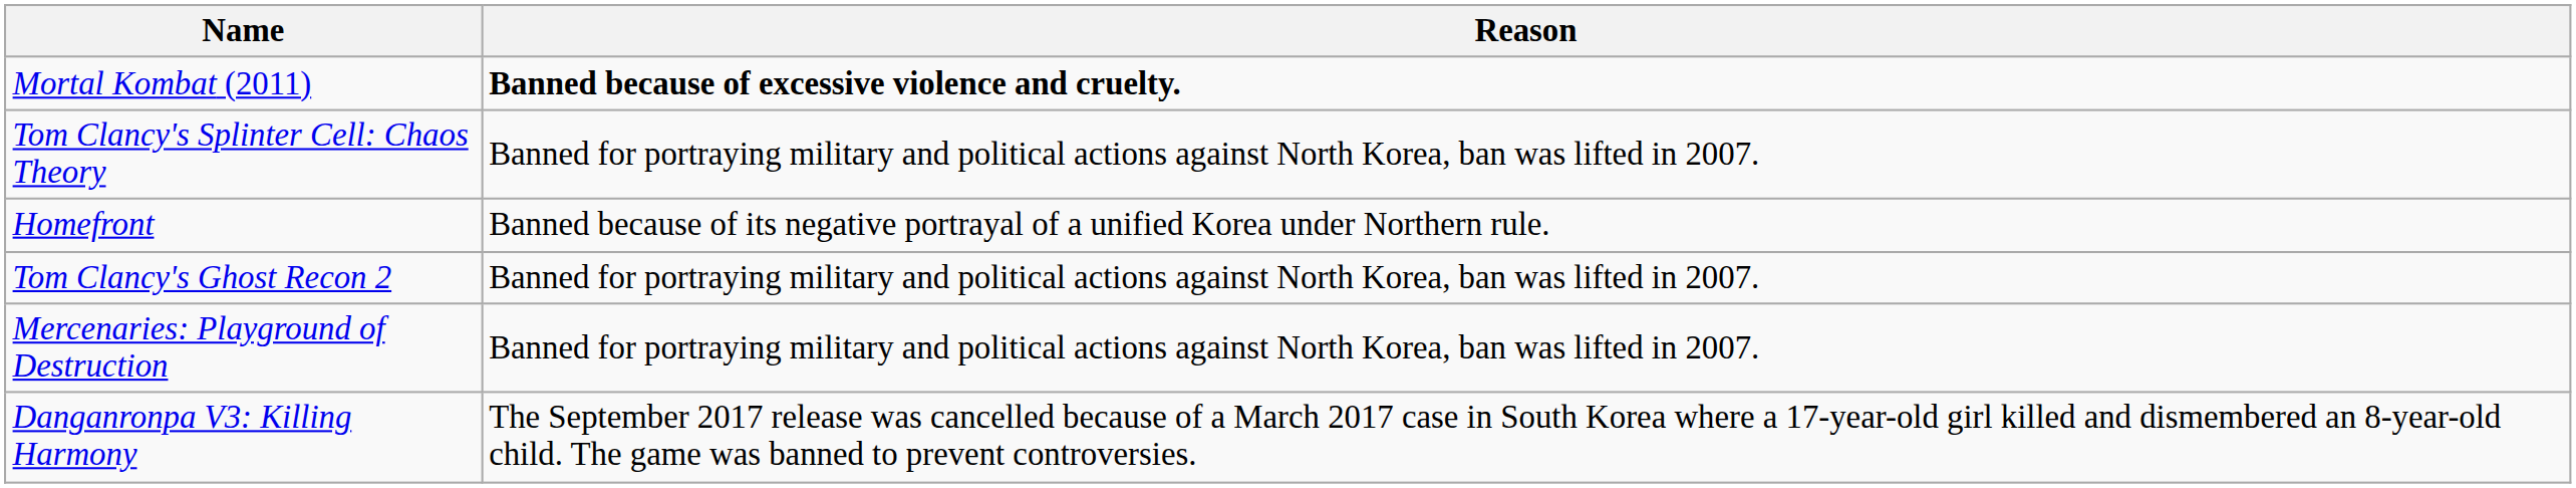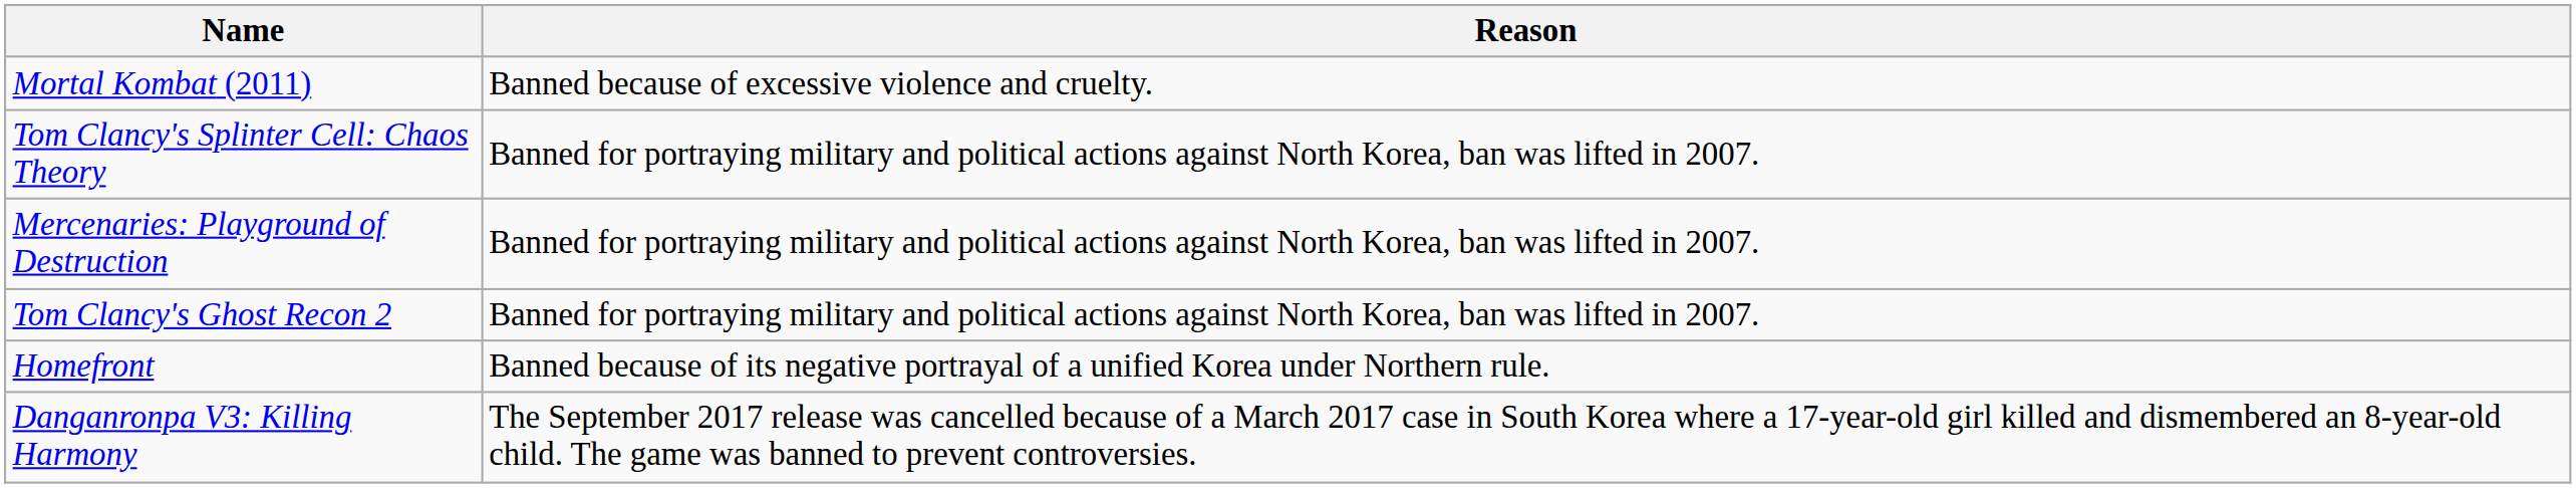Mortal Kombat (2011) | Reason: bold -> normal
rows swapped: Homefront <-> Mercenaries: Playground of Destruction
